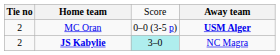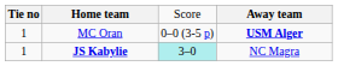MC Oran | column 1: 2 -> 1
JS Kabylie | column 1: 2 -> 1
